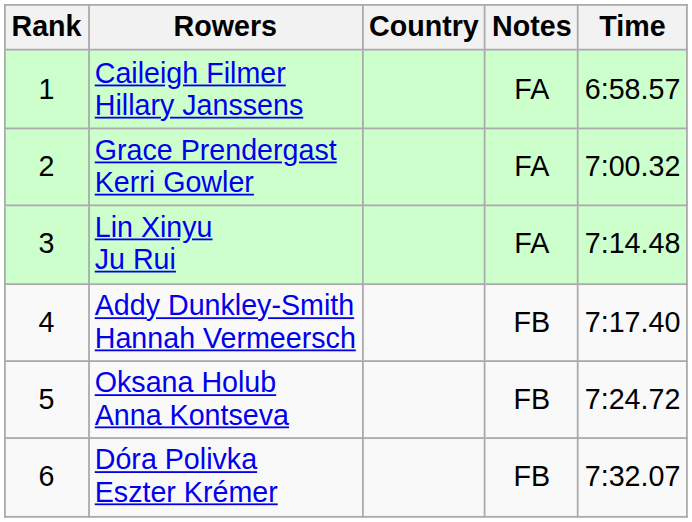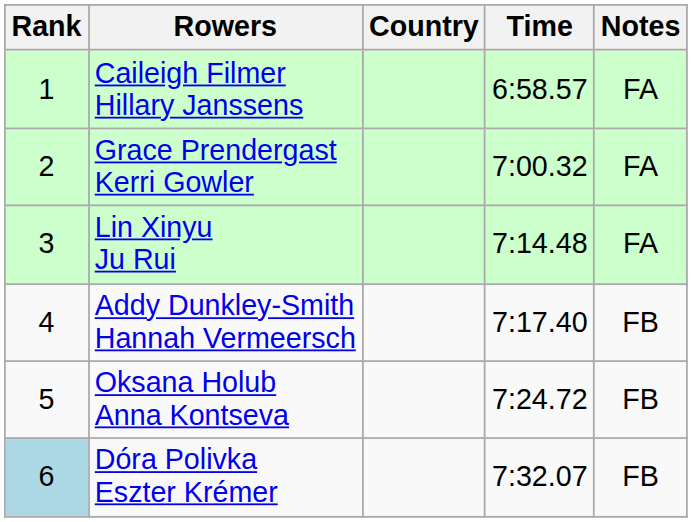columns swapped: Time <-> Notes
Dóra Polivka Eszter Krémer | Rank: no background -> lightblue background
